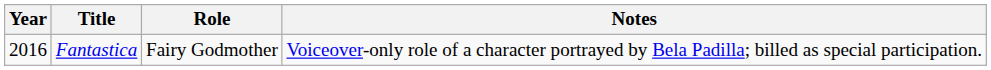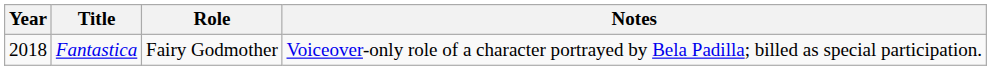Fantastica | Year: 2016 -> 2018
